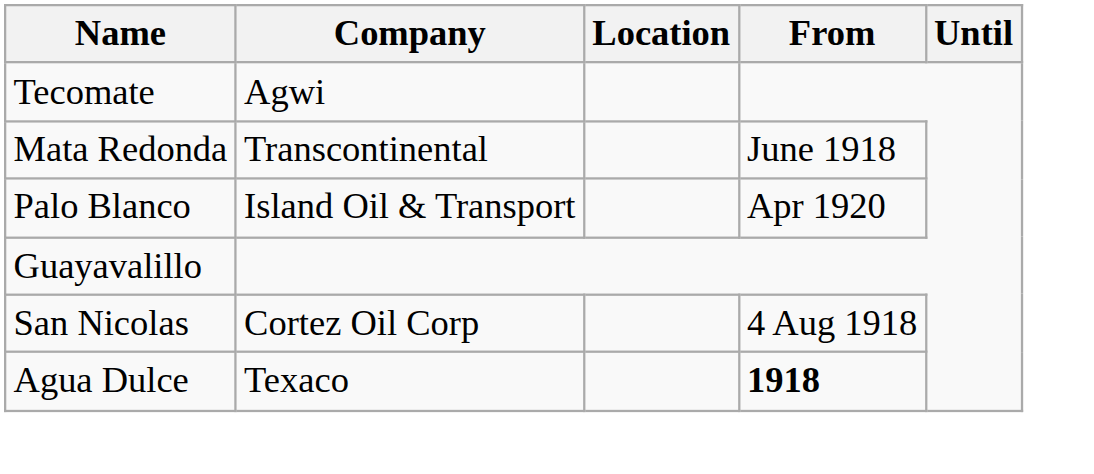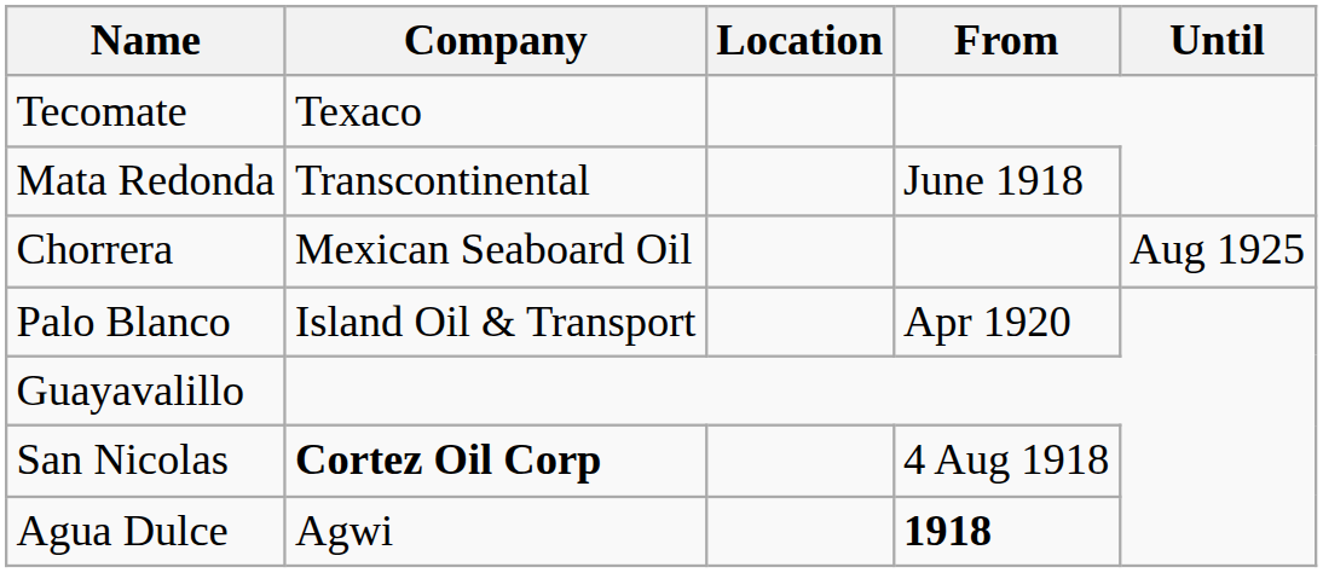Tecomate | Company: Agwi -> Texaco
+ row: Chorrera | Mexican Seaboard Oil | Aug 1925
San Nicolas | Company: normal -> bold
Agua Dulce | Company: Texaco -> Agwi
